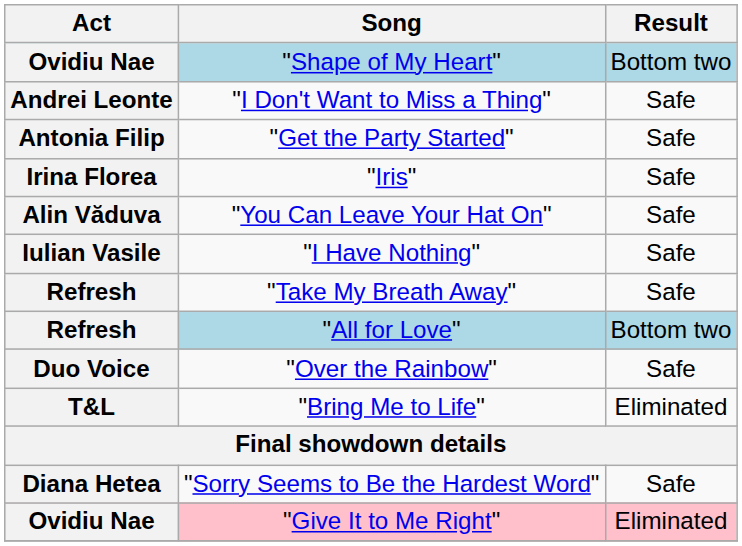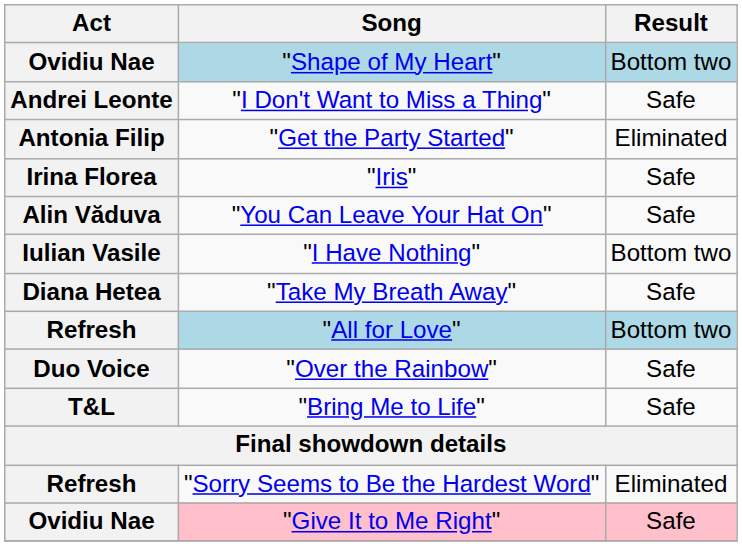"Get the Party Started" | Result: Safe -> Eliminated
"I Have Nothing" | Result: Safe -> Bottom two
"Take My Breath Away" | Act: Refresh -> Diana Hetea
"Bring Me to Life" | Result: Eliminated -> Safe
"Sorry Seems to Be the Hardest Word" | Act: Diana Hetea -> Refresh
"Sorry Seems to Be the Hardest Word" | Result: Safe -> Eliminated
"Give It to Me Right" | Result: Eliminated -> Safe
